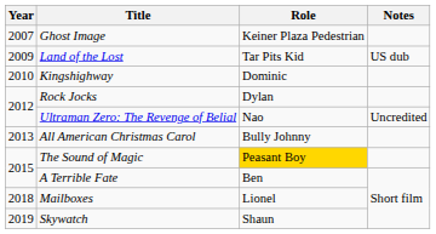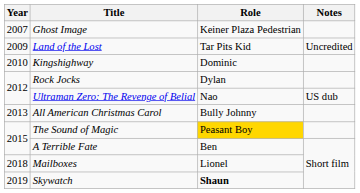Land of the Lost | Notes: US dub -> Uncredited
Ultraman Zero: The Revenge of Belial | Notes: Uncredited -> US dub
Skywatch | Role: normal -> bold
